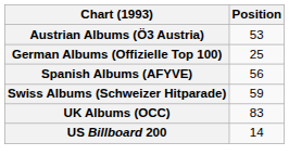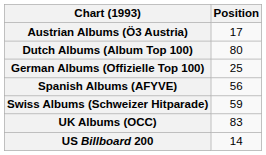Austrian Albums (Ö3 Austria) | Position: 53 -> 17
+ row: Dutch Albums (Album Top 100) | 80
